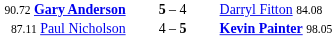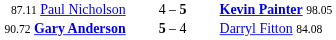rows swapped: 90.72 Gary Anderson <-> 87.11 Paul Nicholson
